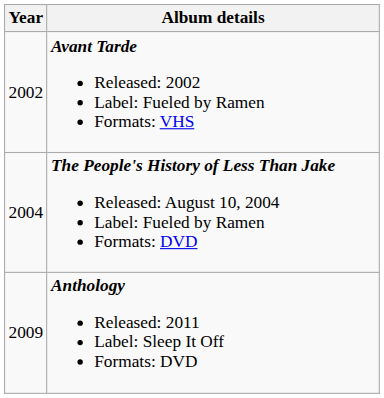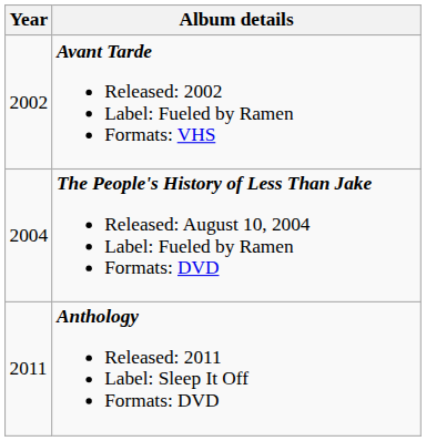Anthology Released: 2011 Label: Sleep It Off Formats: DVD | Year: 2009 -> 2011
